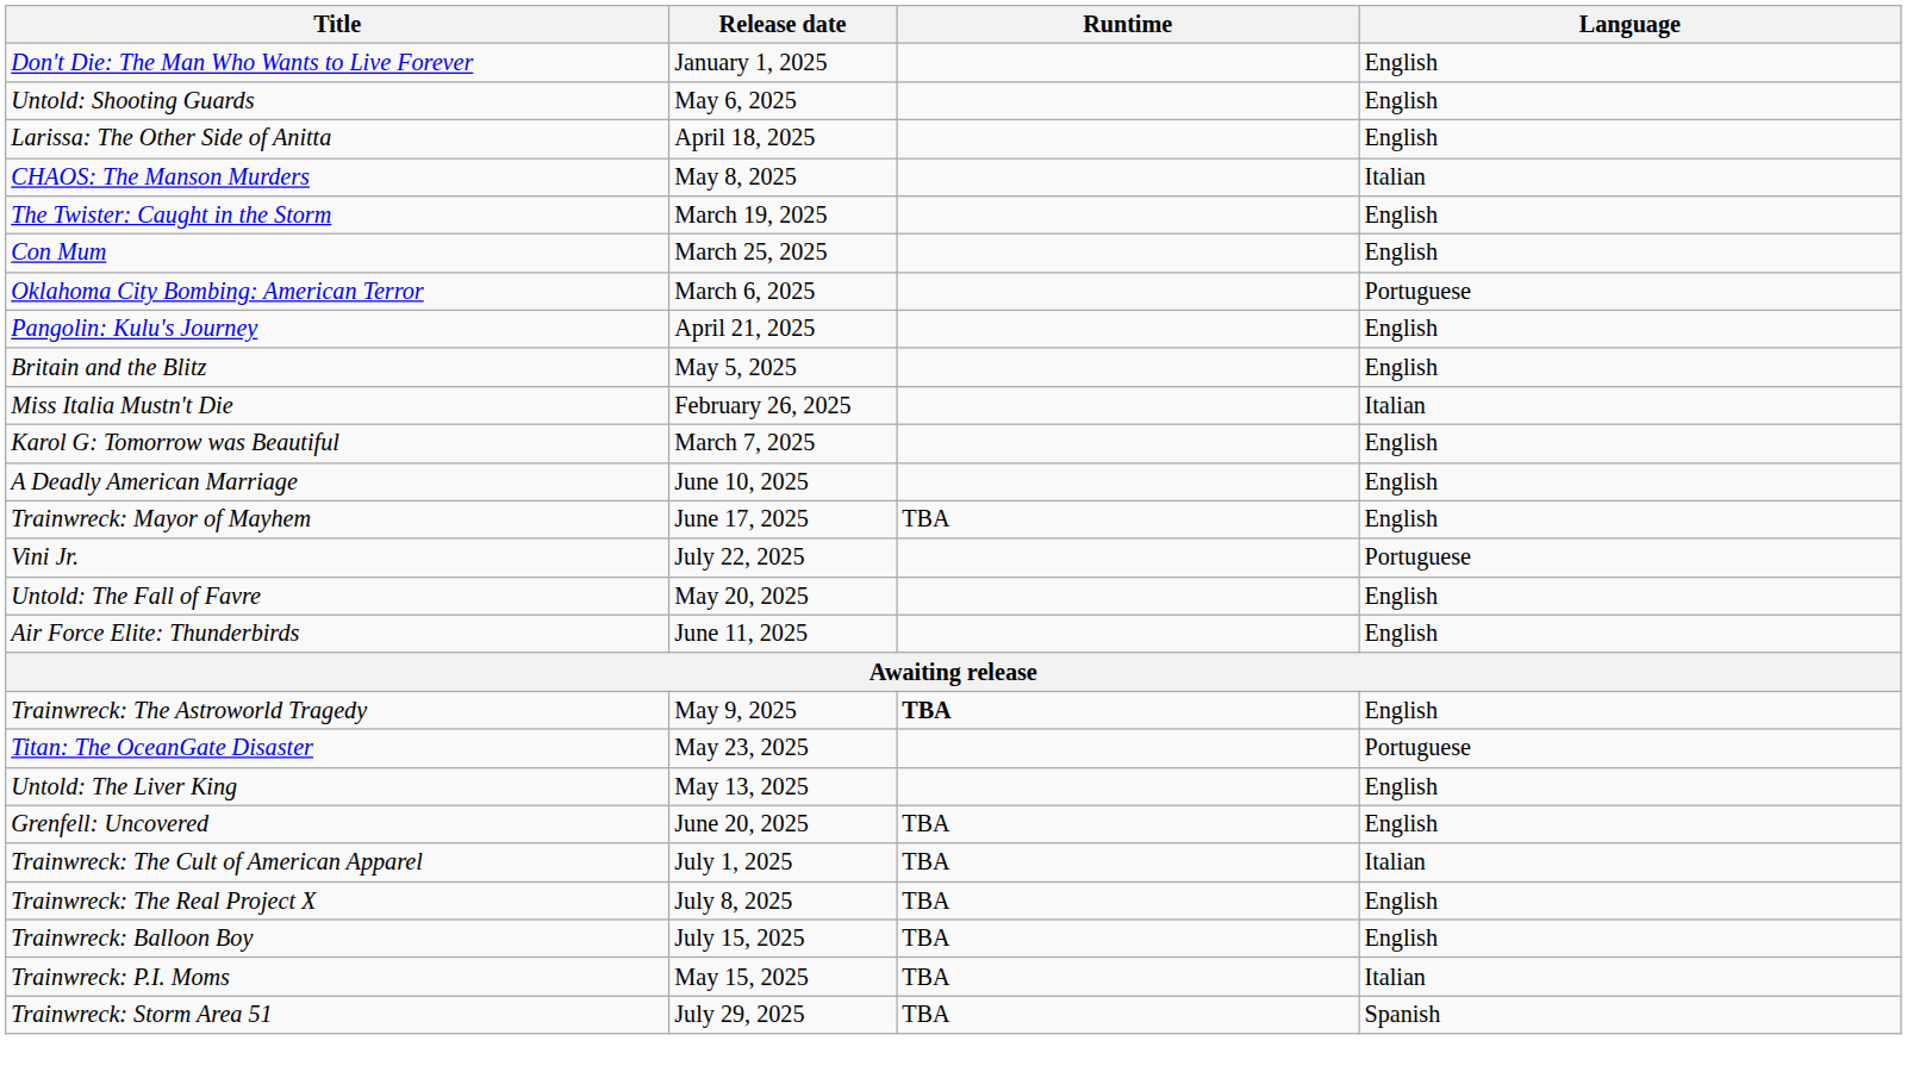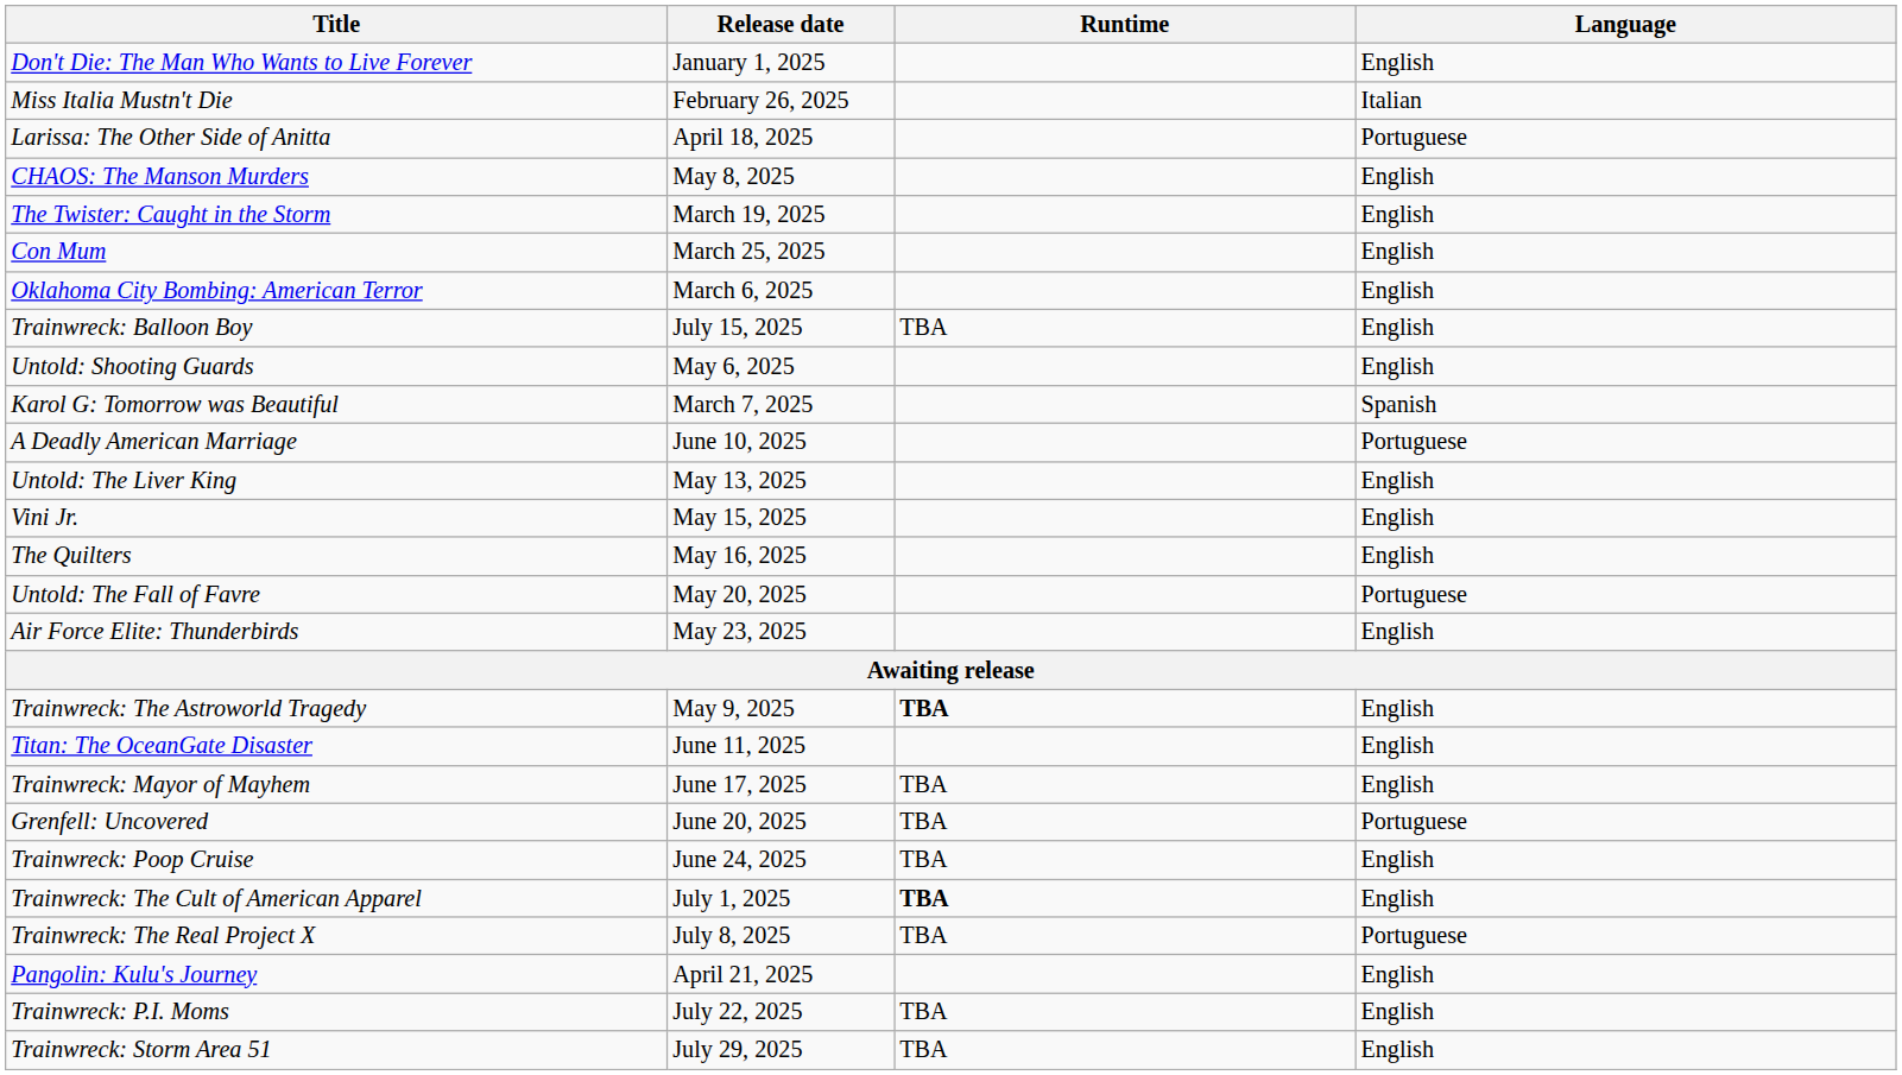rows swapped: Miss Italia Mustn't Die <-> Untold: Shooting Guards
Larissa: The Other Side of Anitta | Language: English -> Portuguese
CHAOS: The Manson Murders | Language: Italian -> English
Oklahoma City Bombing: American Terror | Language: Portuguese -> English
rows swapped: Pangolin: Kulu's Journey <-> Trainwreck: Balloon Boy
- row: Britain and the Blitz | May 5, 2025 | English
Karol G: Tomorrow was Beautiful | Language: English -> Spanish
A Deadly American Marriage | Language: English -> Portuguese
rows swapped: Untold: The Liver King <-> Trainwreck: Mayor of Mayhem
Vini Jr. | Release date: July 22, 2025 -> May 15, 2025
Vini Jr. | Language: Portuguese -> English
+ row: The Quilters | May 16, 2025 | English
Untold: The Fall of Favre | Language: English -> Portuguese
Air Force Elite: Thunderbirds | Release date: June 11, 2025 -> May 23, 2025
Titan: The OceanGate Disaster | Release date: May 23, 2025 -> June 11, 2025
Titan: The OceanGate Disaster | Language: Portuguese -> English
Grenfell: Uncovered | Language: English -> Portuguese
+ row: Trainwreck: Poop Cruise | June 24, 2025 | TBA | English
Trainwreck: The Cult of American Apparel | Runtime: normal -> bold
Trainwreck: The Cult of American Apparel | Language: Italian -> English
Trainwreck: The Real Project X | Language: English -> Portuguese
Trainwreck: P.I. Moms | Release date: May 15, 2025 -> July 22, 2025
Trainwreck: P.I. Moms | Language: Italian -> English
Trainwreck: Storm Area 51 | Language: Spanish -> English
